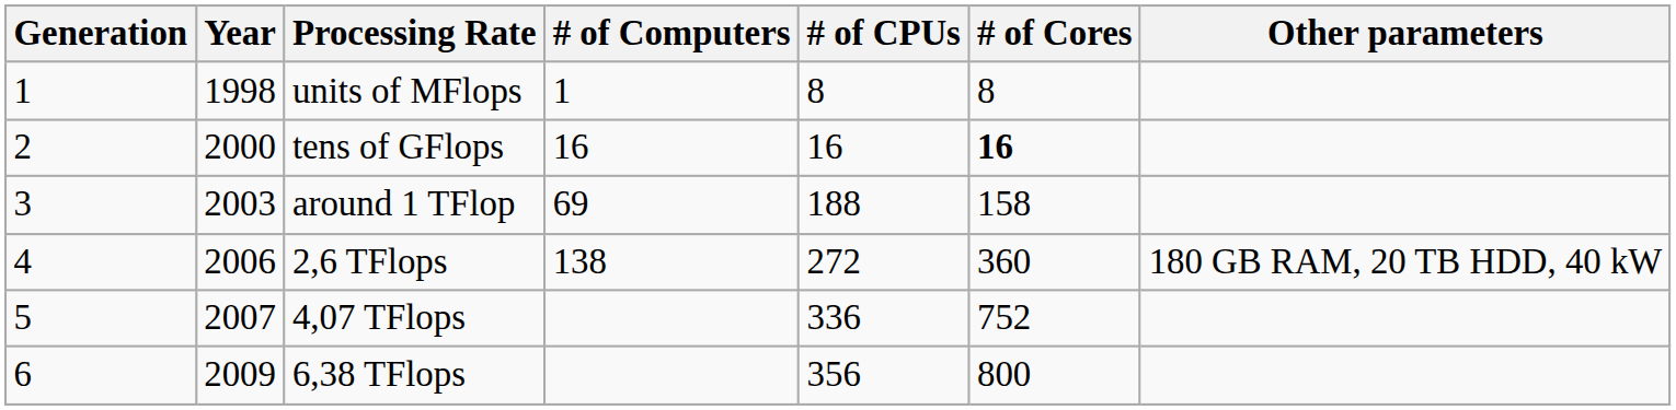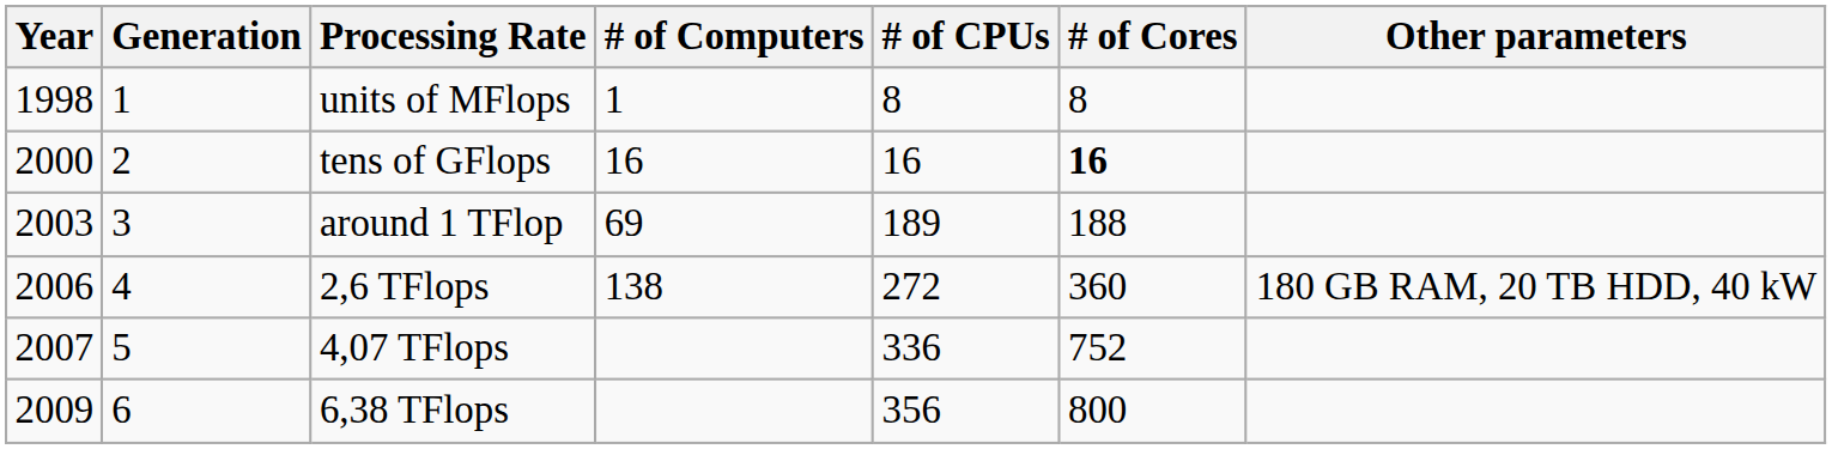columns swapped: Generation <-> Year
around 1 TFlop | # of CPUs: 188 -> 189
around 1 TFlop | # of Cores: 158 -> 188
